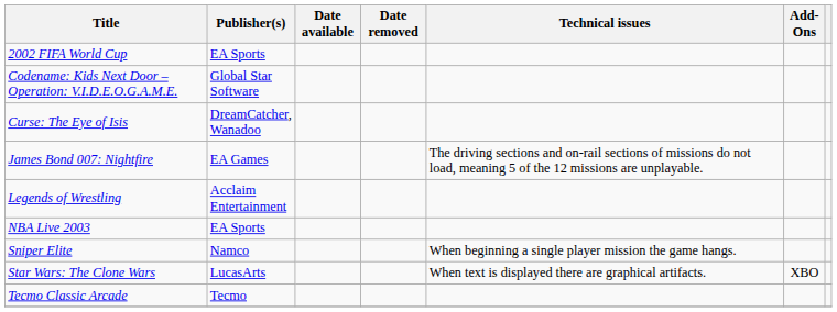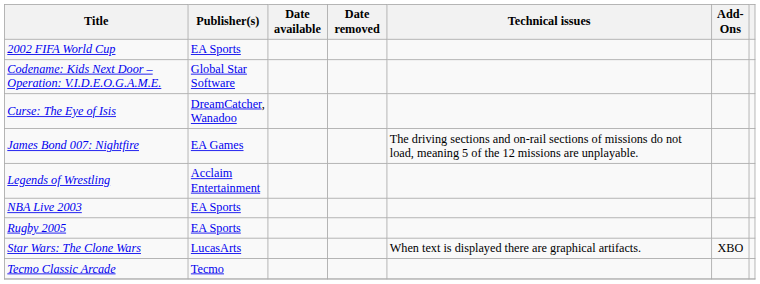+ row: Rugby 2005 | EA Sports
- row: Sniper Elite | Namco | When beginning a single player mission the game hangs.
